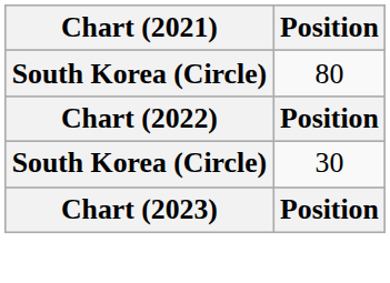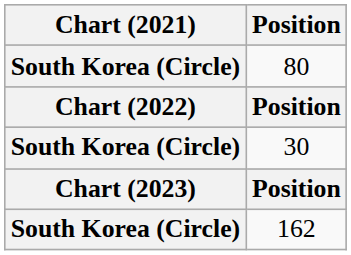+ row: South Korea (Circle) | 162
